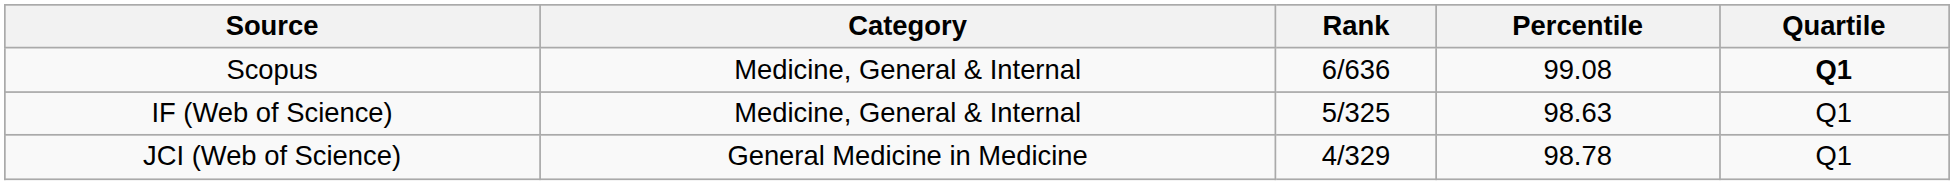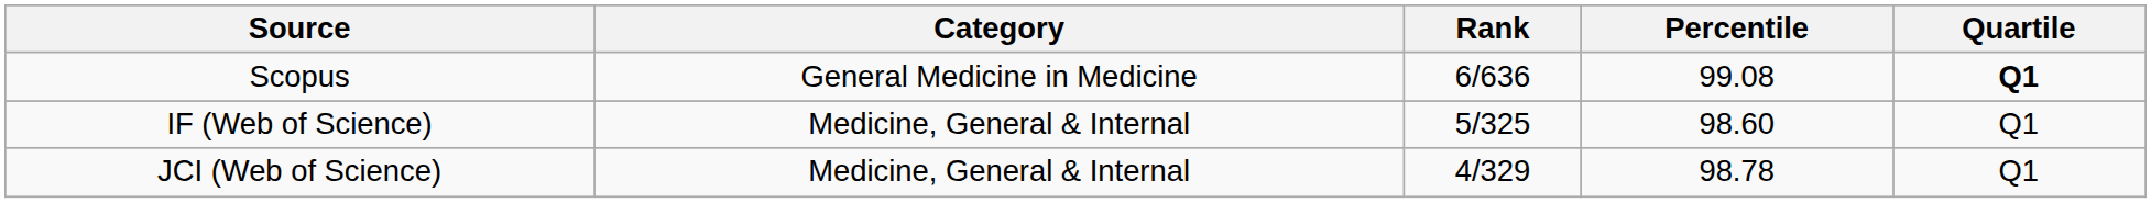Scopus | Category: Medicine, General & Internal -> General Medicine in Medicine
IF (Web of Science) | Percentile: 98.63 -> 98.60
JCI (Web of Science) | Category: General Medicine in Medicine -> Medicine, General & Internal
